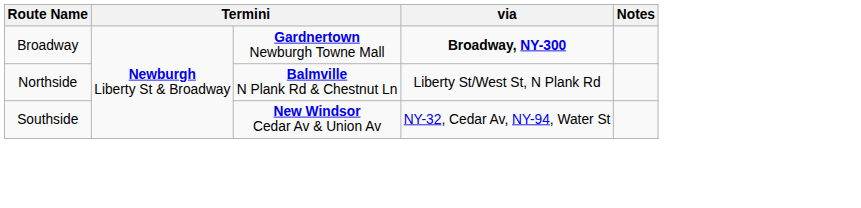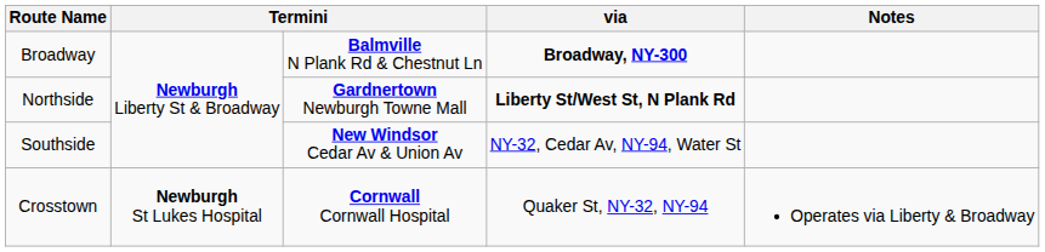Broadway | column 3: Gardnertown Newburgh Towne Mall -> Balmville N Plank Rd & Chestnut Ln
Northside | column 3: Balmville N Plank Rd & Chestnut Ln -> Gardnertown Newburgh Towne Mall
Northside | via: normal -> bold
+ row: Crosstown | Newburgh St Lukes Hospital | Cornwall Cornwall Hospital | Quaker St, NY-32, NY-94 | Operates via Liberty & Broadway
